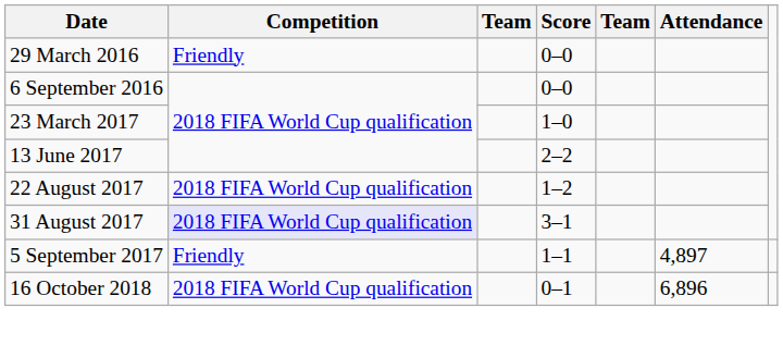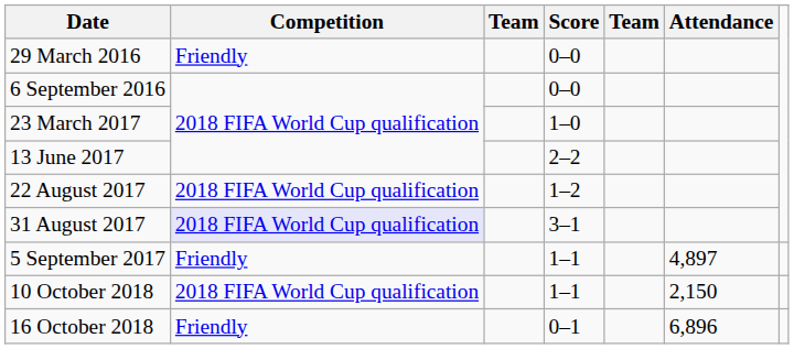+ row: 10 October 2018 | 2018 FIFA World Cup qualification | 1–1 | 2,150
16 October 2018 | Competition: 2018 FIFA World Cup qualification -> Friendly
